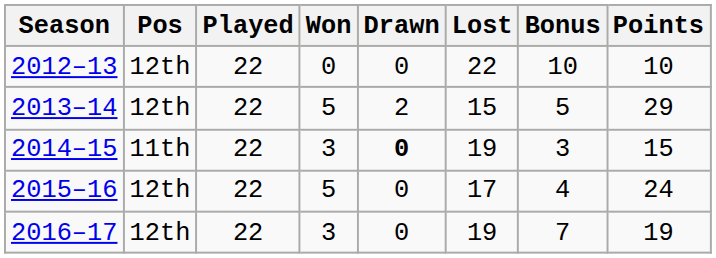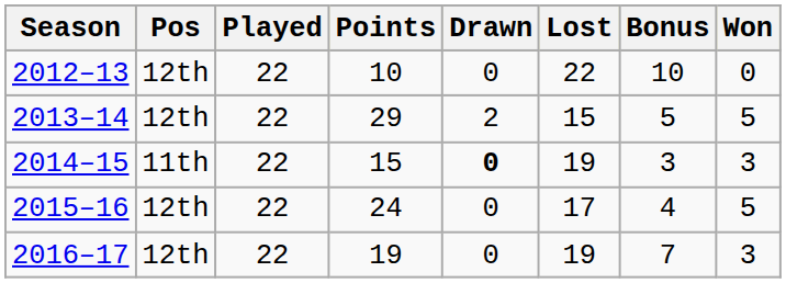columns swapped: Won <-> Points
